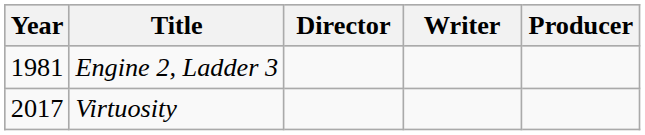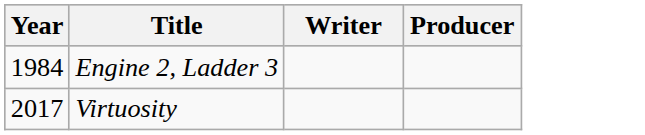- column: Director
Engine 2, Ladder 3 | Year: 1981 -> 1984
